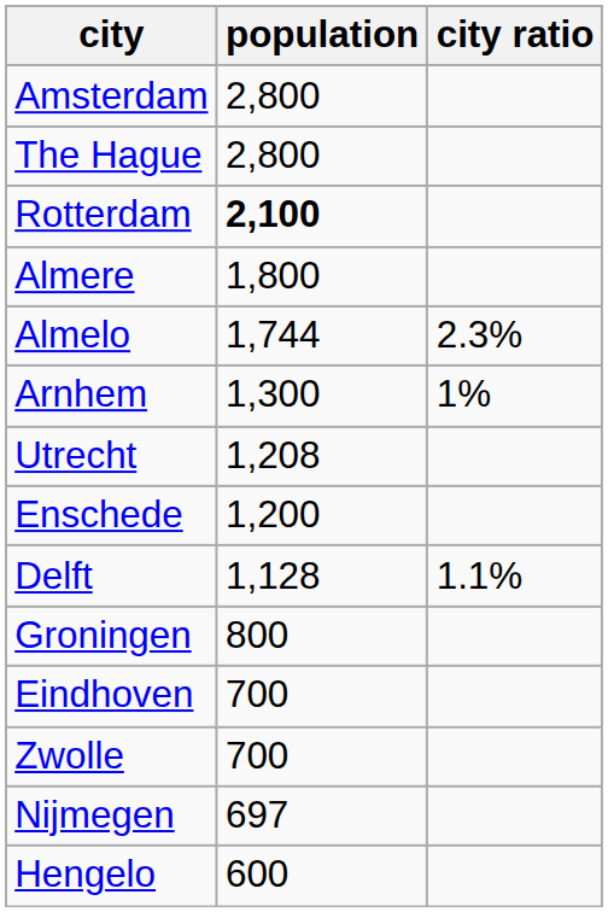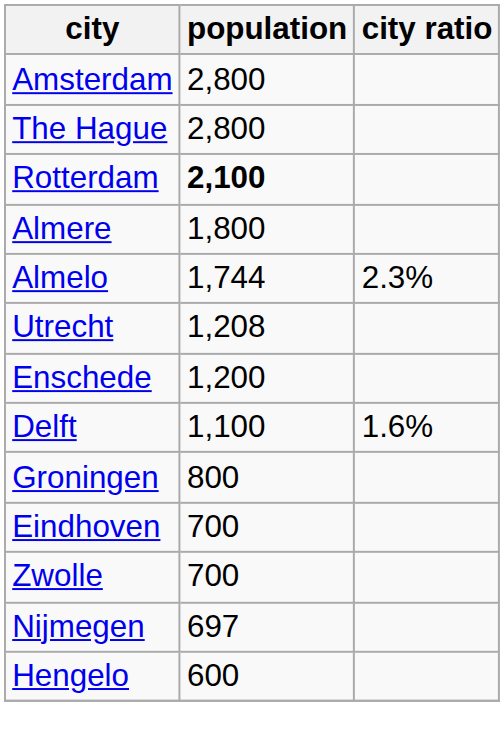- row: Arnhem | 1,300 | 1%
Delft | population: 1,128 -> 1,100
Delft | city ratio: 1.1% -> 1.6%
